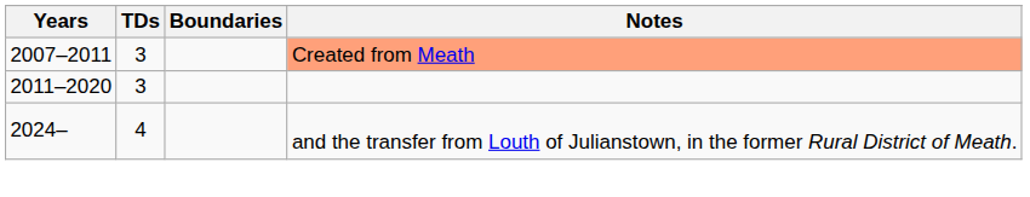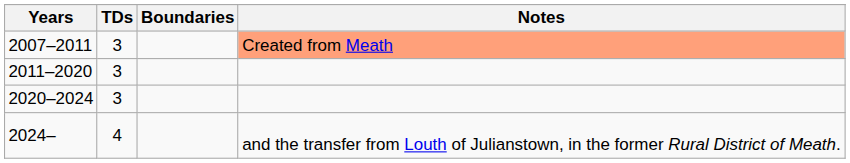+ row: 2020–2024 | 3
